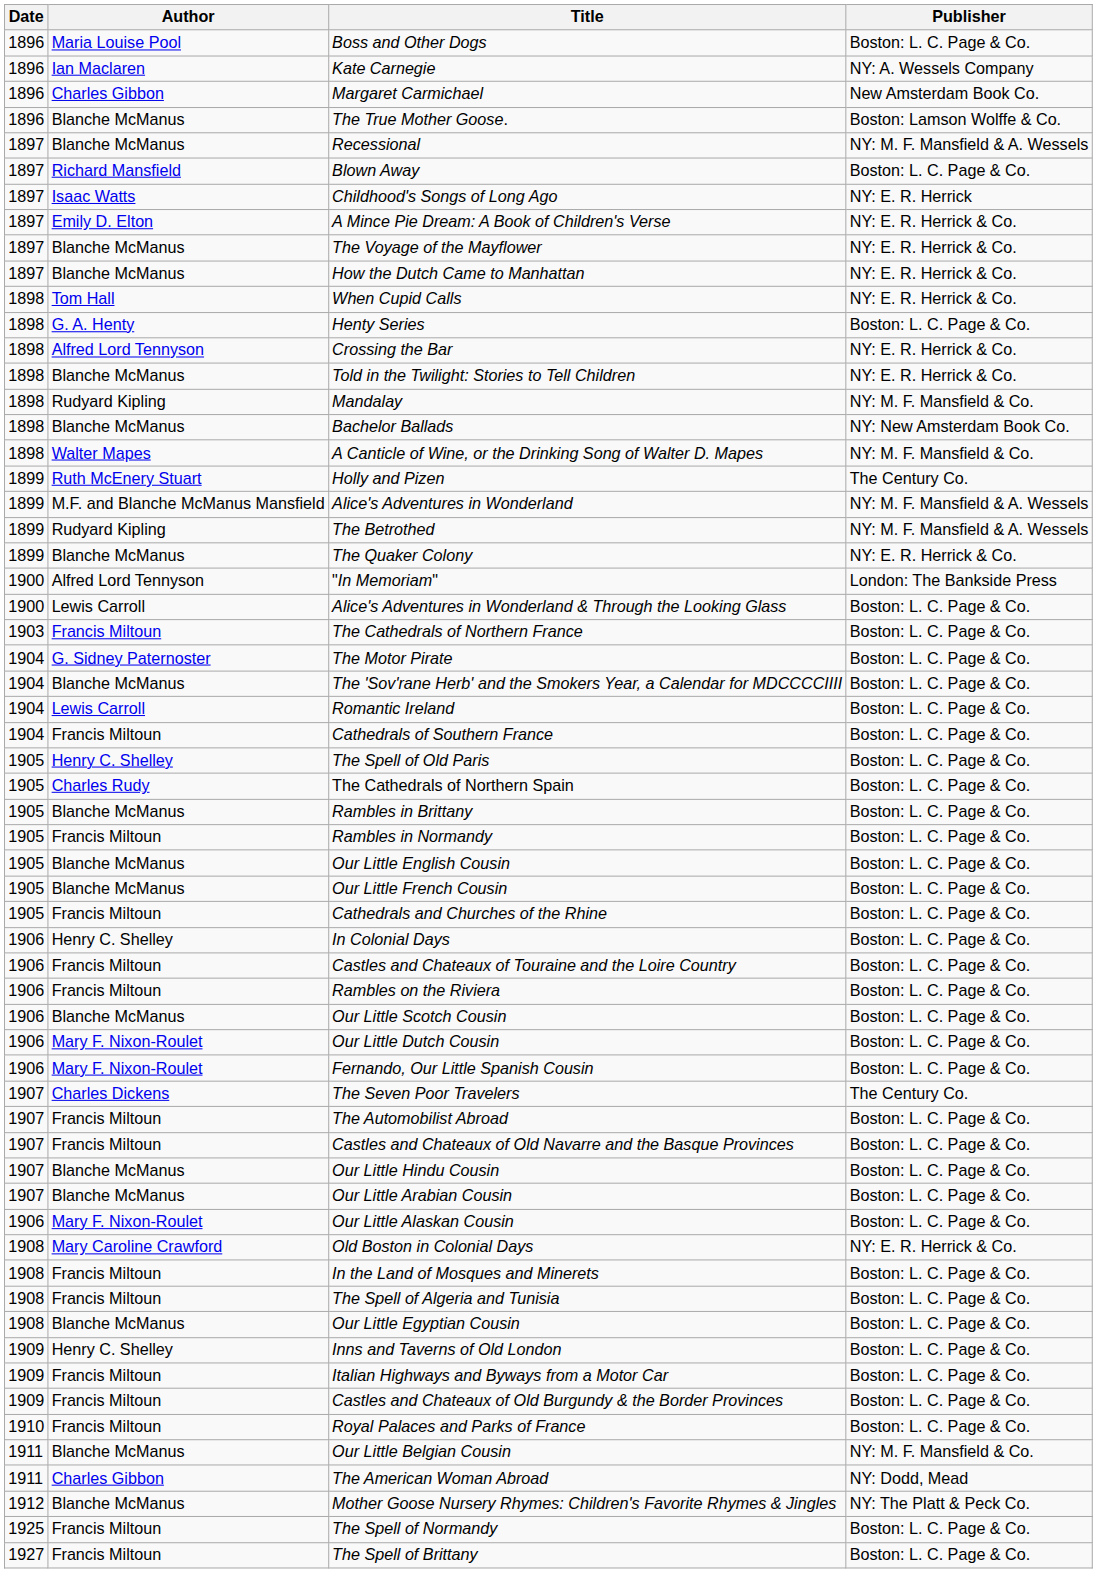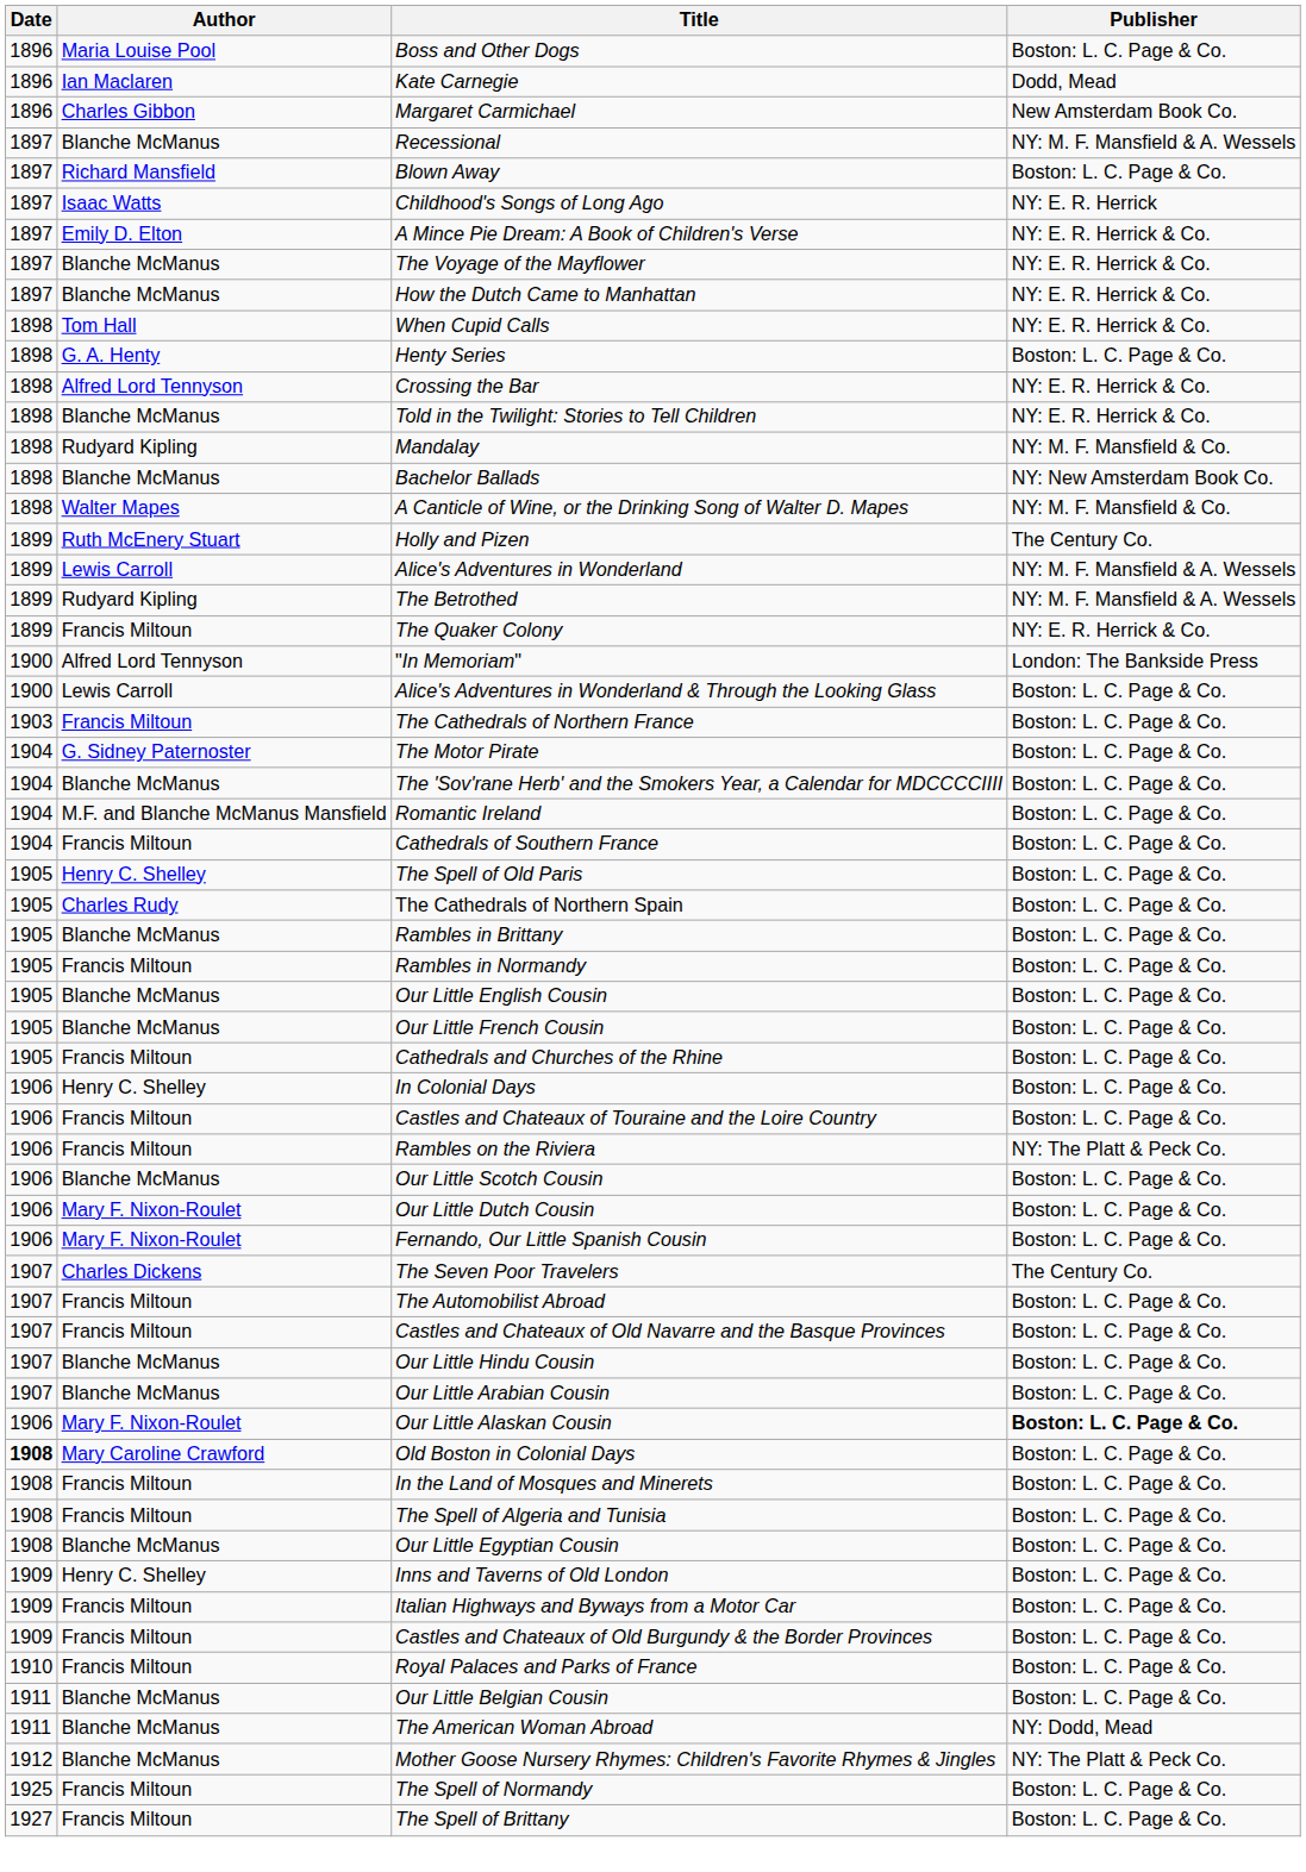Kate Carnegie | Publisher: NY: A. Wessels Company -> Dodd, Mead
- row: 1896 | Blanche McManus | The True Mother Goose. | Boston: Lamson Wolffe & Co.
Alice's Adventures in Wonderland | Author: M.F. and Blanche McManus Mansfield -> Lewis Carroll
The Quaker Colony | Author: Blanche McManus -> Francis Miltoun
Romantic Ireland | Author: Lewis Carroll -> M.F. and Blanche McManus Mansfield
Rambles on the Riviera | Publisher: Boston: L. C. Page & Co. -> NY: The Platt & Peck Co.
Our Little Alaskan Cousin | Publisher: normal -> bold
Old Boston in Colonial Days | Date: normal -> bold
Old Boston in Colonial Days | Publisher: NY: E. R. Herrick & Co. -> Boston: L. C. Page & Co.
Our Little Belgian Cousin | Publisher: NY: M. F. Mansfield & Co. -> Boston: L. C. Page & Co.
The American Woman Abroad | Author: Charles Gibbon -> Blanche McManus
